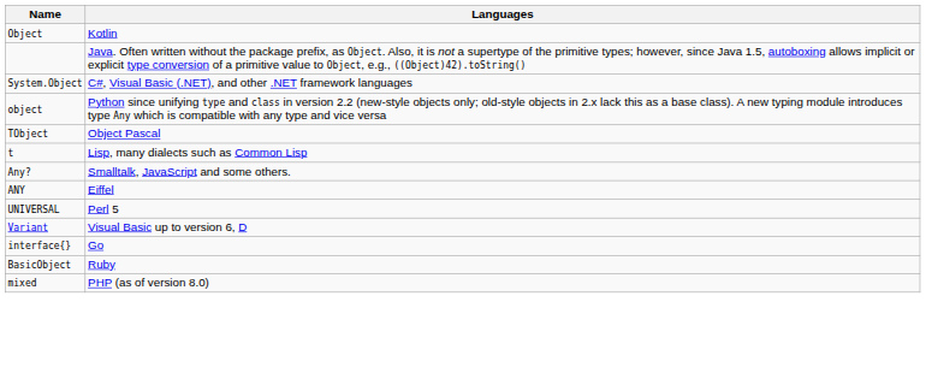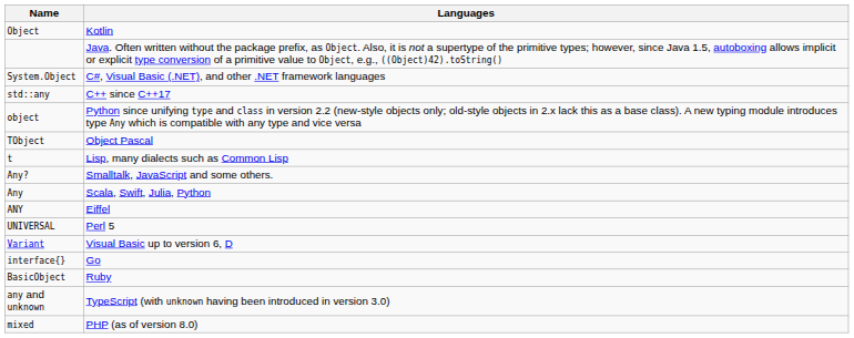+ row: std::any | C++ since C++17
+ row: Any | Scala, Swift, Julia, Python
+ row: any and unknown | TypeScript (with unknown having been introduced in version 3.0)
